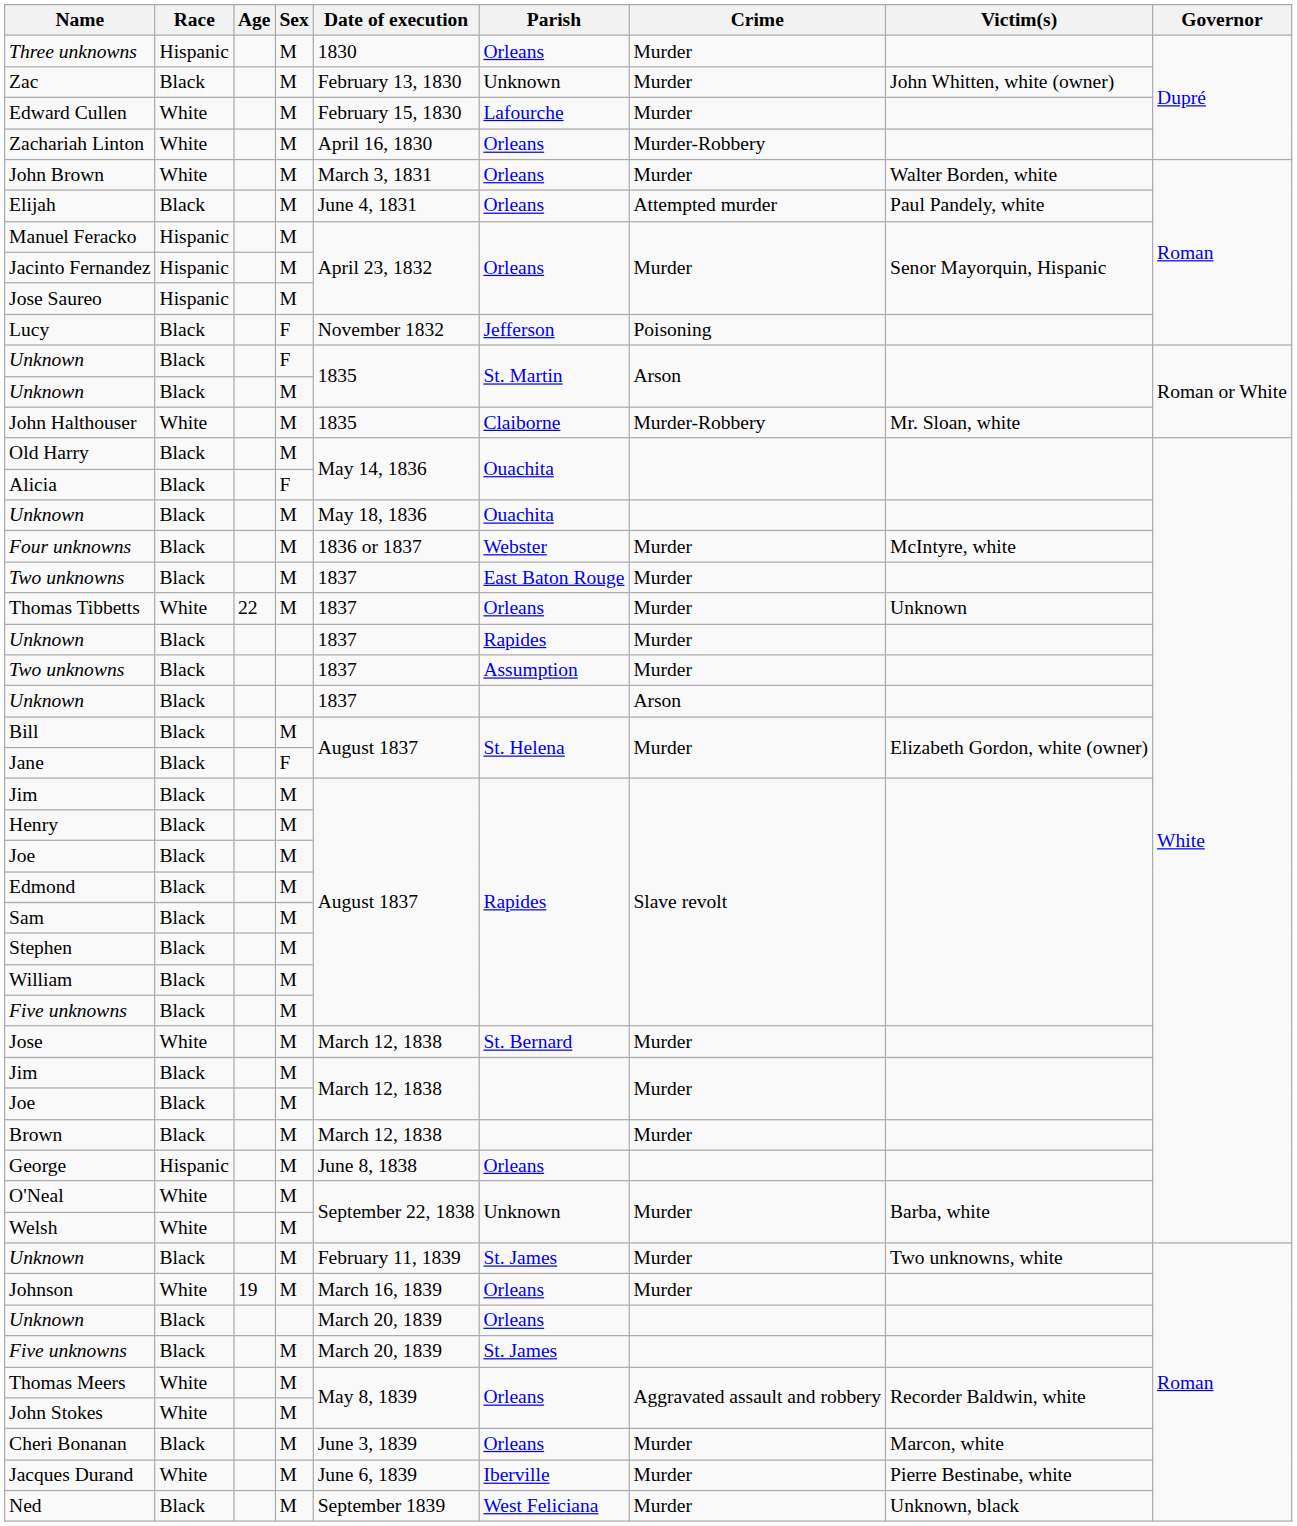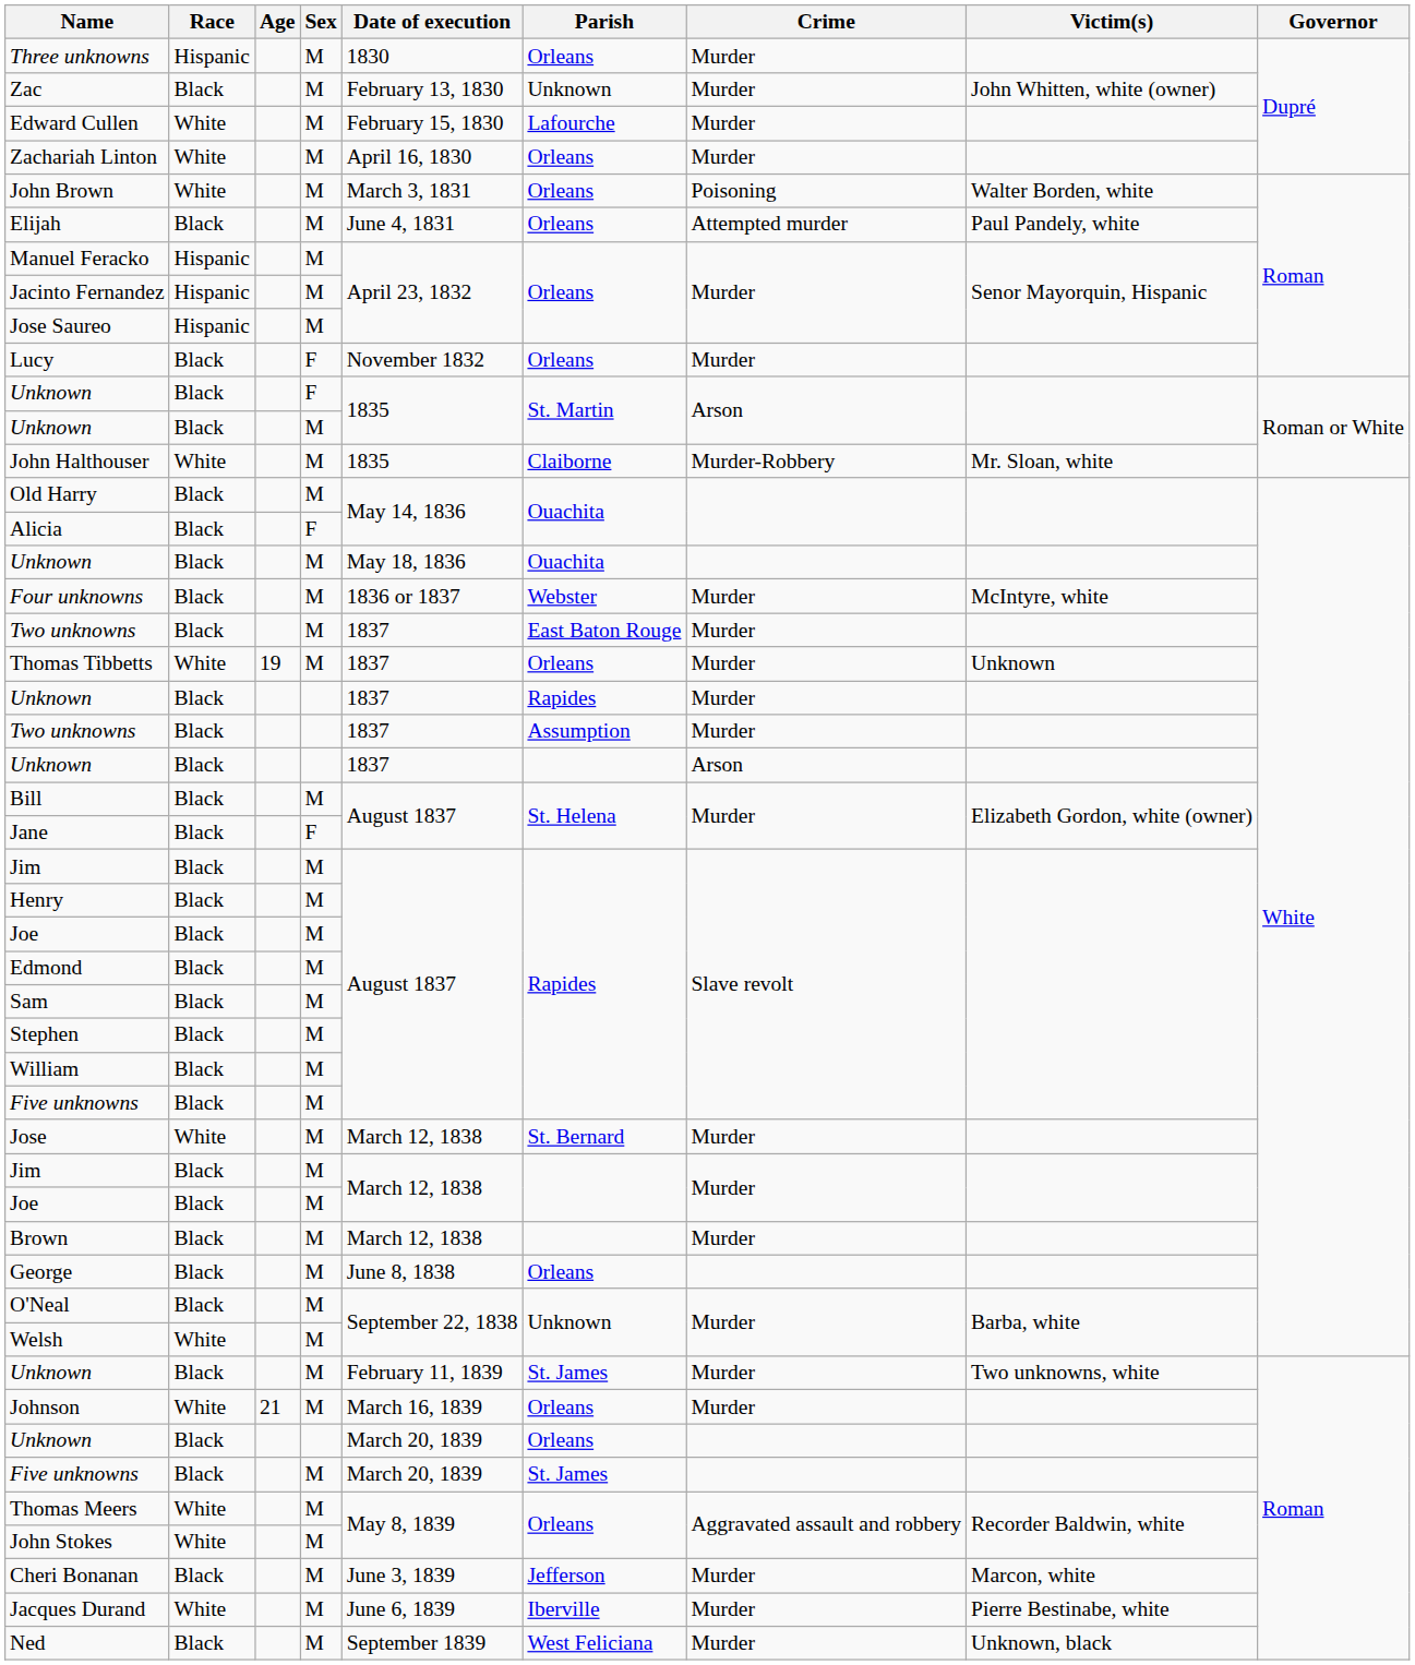Zachariah Linton | Crime: Murder-Robbery -> Murder
John Brown | Crime: Murder -> Poisoning
Lucy | Parish: Jefferson -> Orleans
Lucy | Crime: Poisoning -> Murder
Thomas Tibbetts | Age: 22 -> 19
George | Race: Hispanic -> Black
O'Neal | Race: White -> Black
Johnson | Age: 19 -> 21
Cheri Bonanan | Parish: Orleans -> Jefferson
